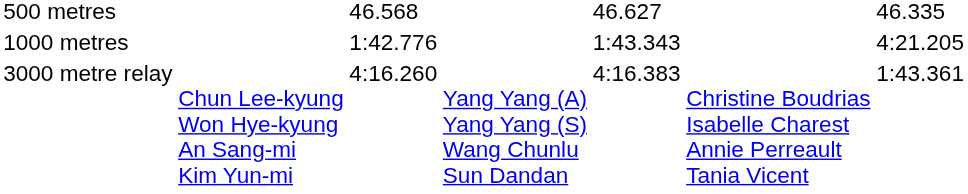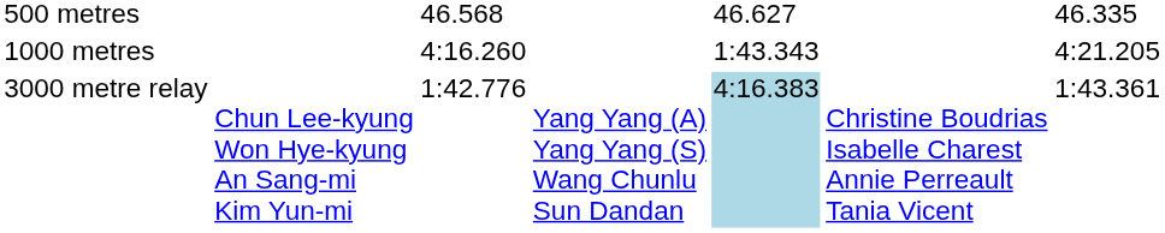1000 metres | column 3: 1:42.776 -> 4:16.260
3000 metre relay | column 3: 4:16.260 -> 1:42.776
3000 metre relay | column 5: no background -> lightblue background
